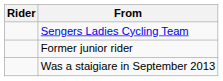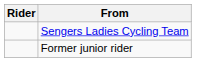- row: Was a staigiare in September 2013
